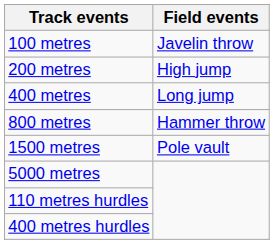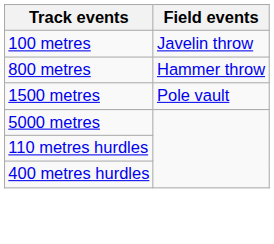- row: 200 metres | High jump
- row: 400 metres | Long jump
